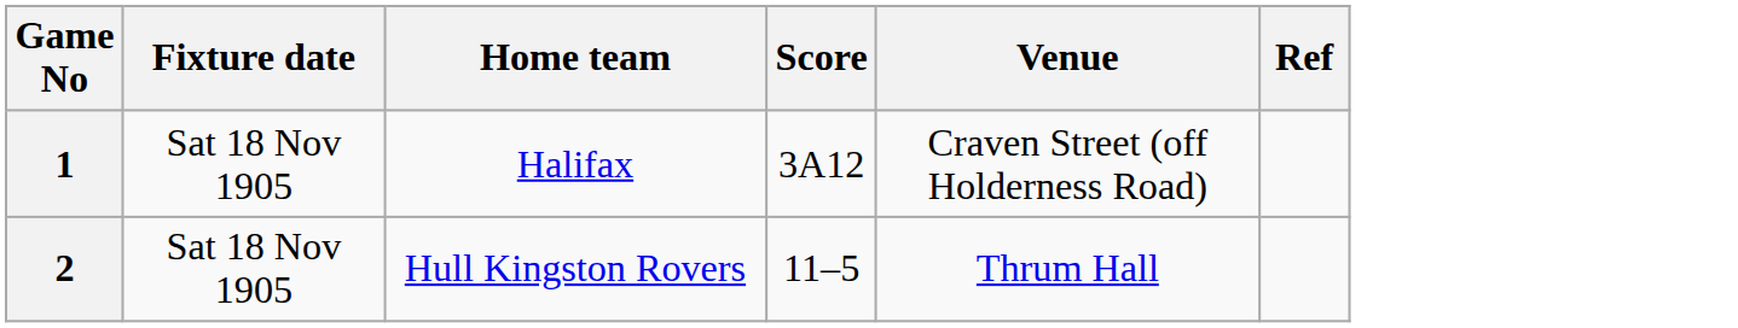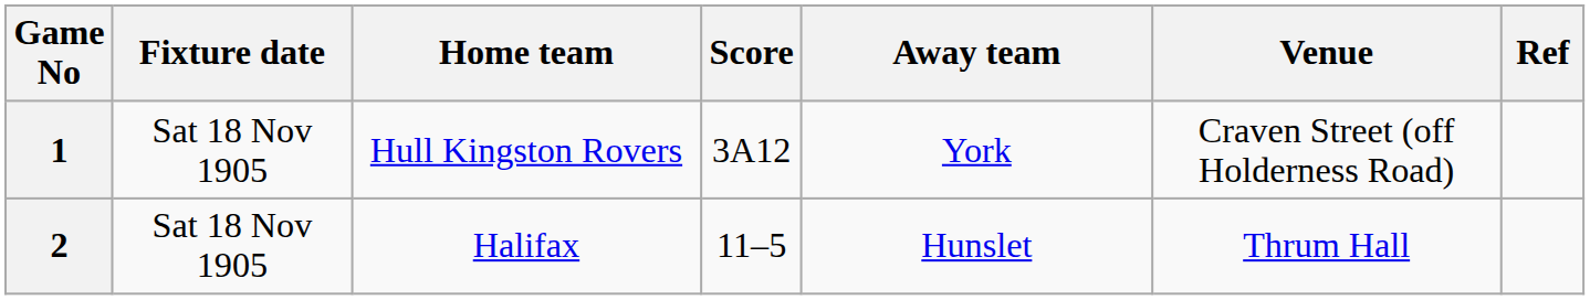+ column: Away team | York | Hunslet
1 | Home team: Halifax -> Hull Kingston Rovers
2 | Home team: Hull Kingston Rovers -> Halifax
